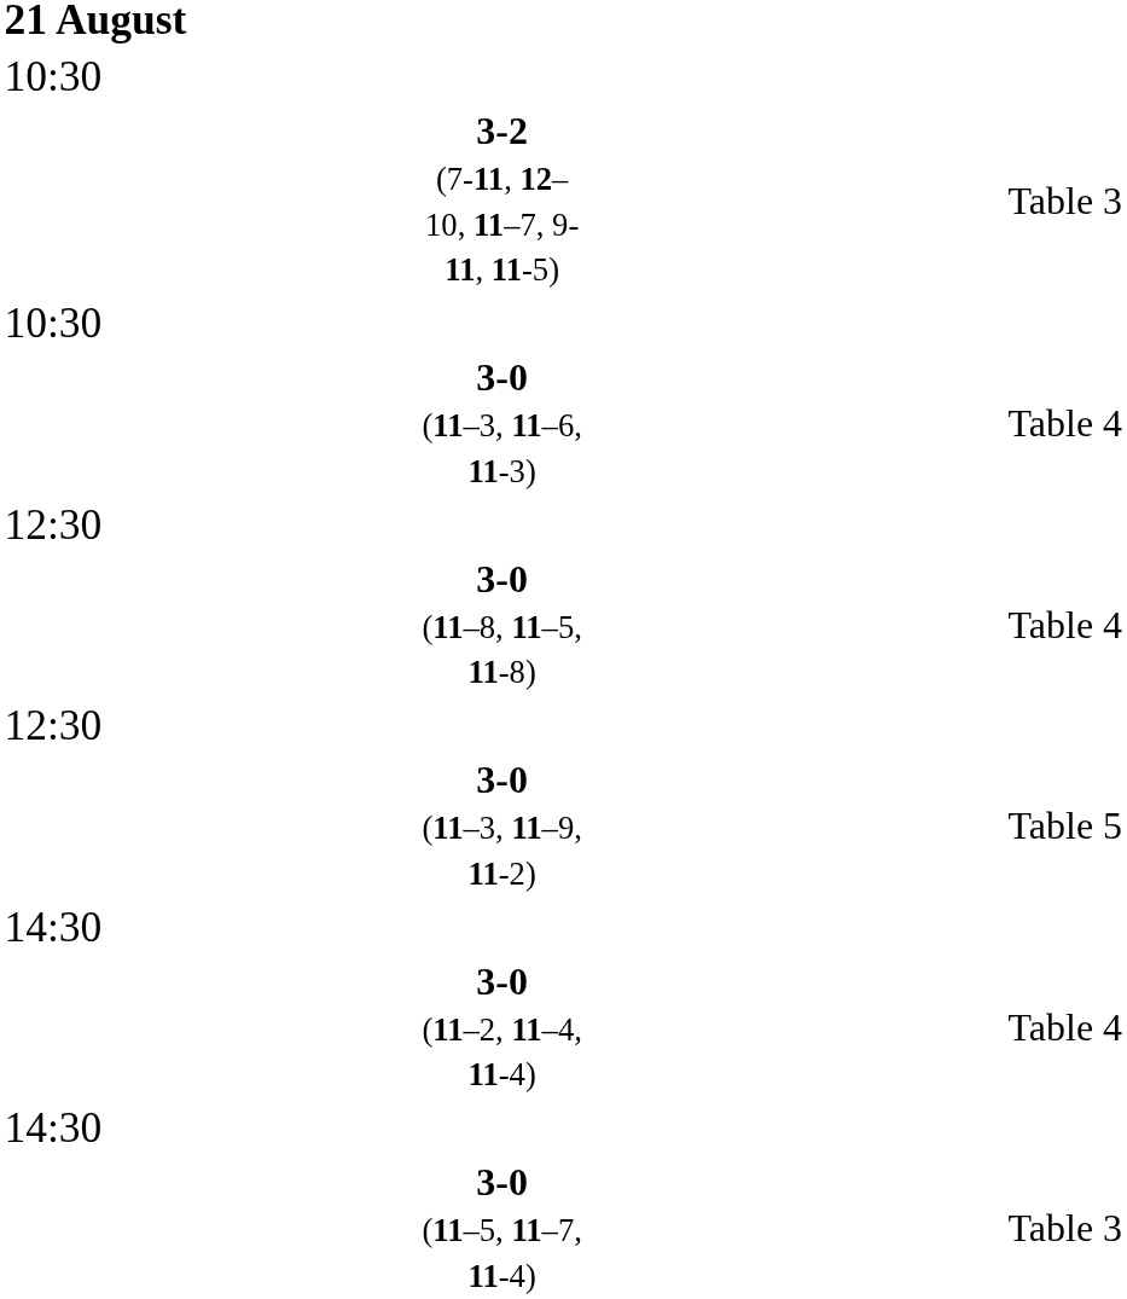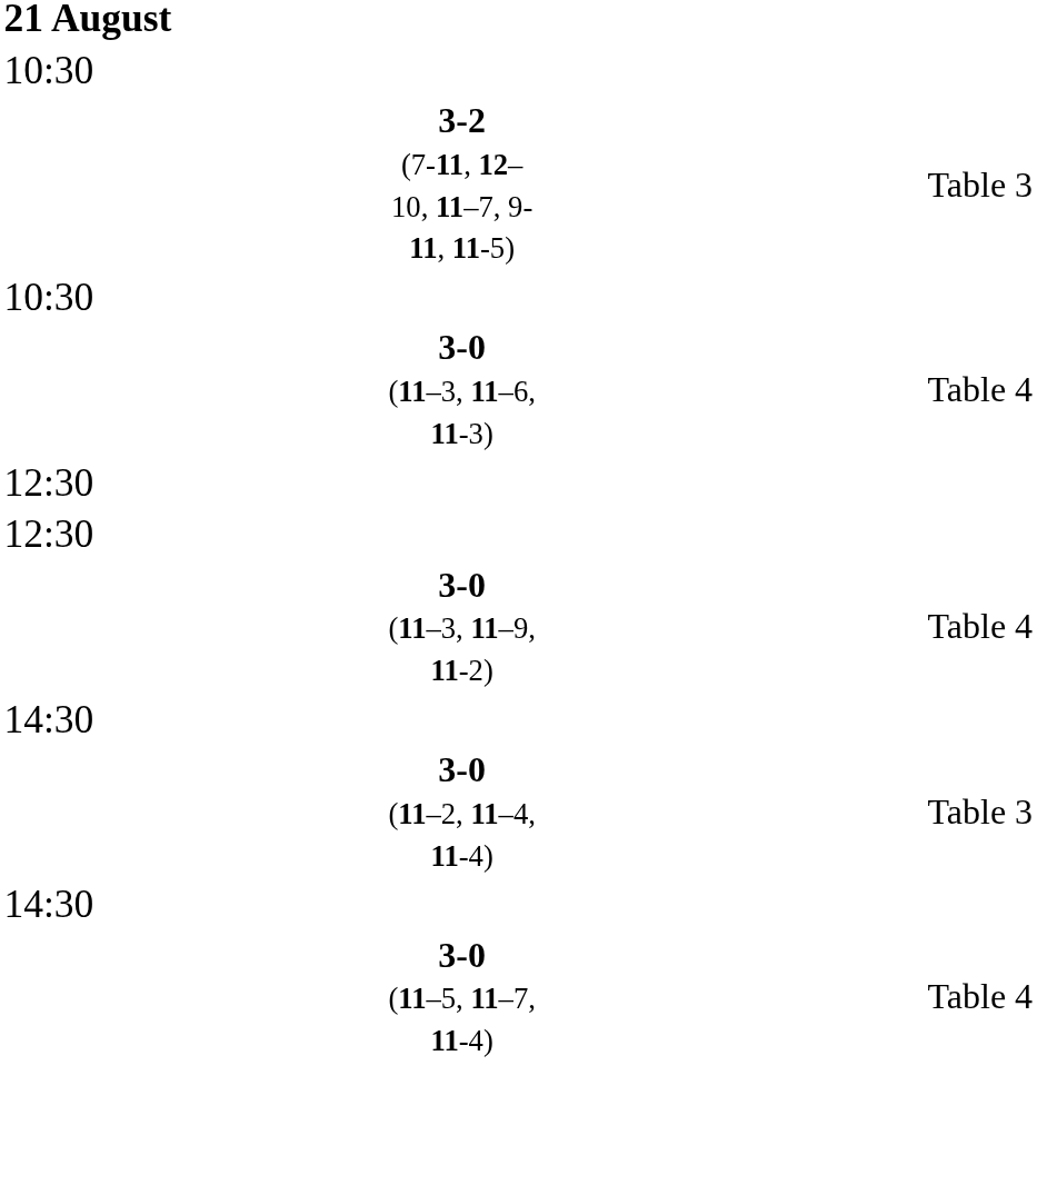- row: 3-0 (11–8, 11–5, 11-8) | Table 4
3-0 (11–3, 11–9, 11-2) | column 4: Table 5 -> Table 4
3-0 (11–2, 11–4, 11-4) | column 4: Table 4 -> Table 3
3-0 (11–5, 11–7, 11-4) | column 4: Table 3 -> Table 4
